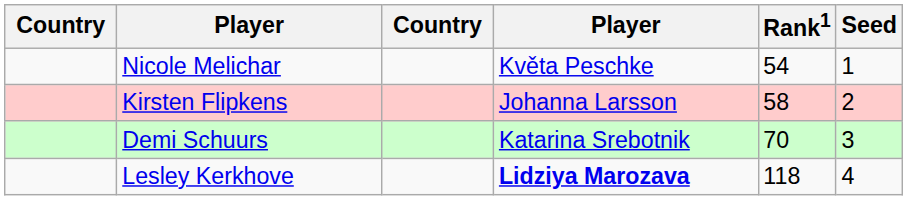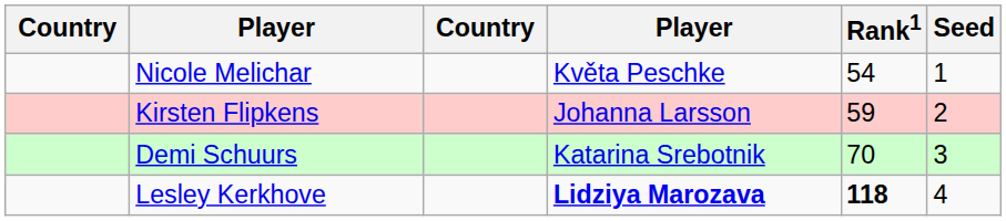Kirsten Flipkens | Rank1: 58 -> 59
Lesley Kerkhove | Rank1: normal -> bold
